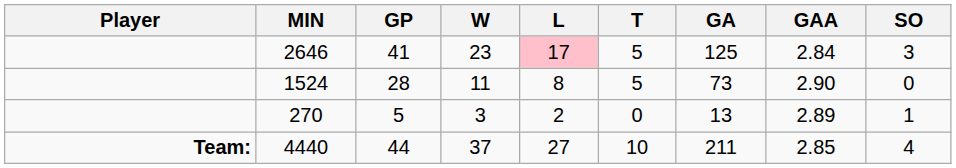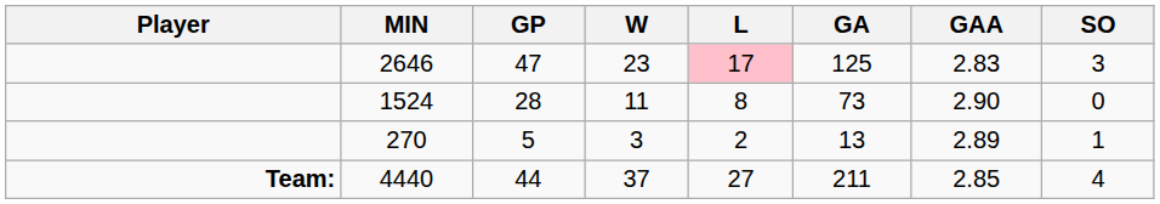- column: T | 5 | 5 | 0 | 10
2646 | GP: 41 -> 47
2646 | GAA: 2.84 -> 2.83
